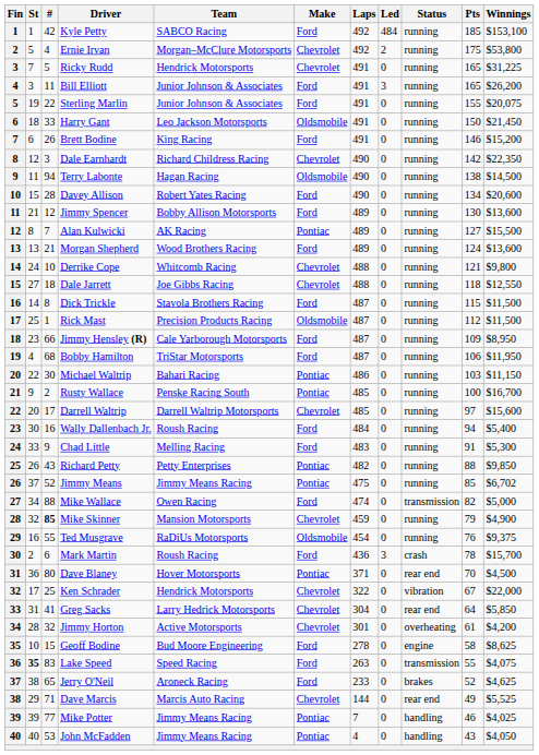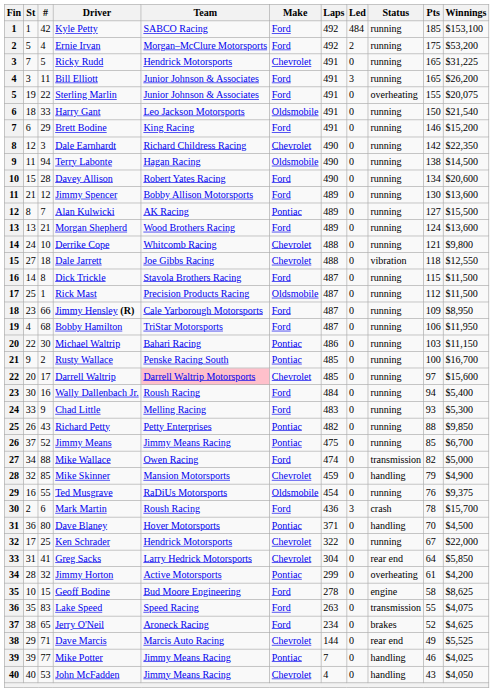Ernie Irvan | Make: Chevrolet -> Ford
Ernie Irvan | Winnings: $53,800 -> $53,200
Sterling Marlin | Status: running -> overheating
Harry Gant | Winnings: $21,450 -> $21,540
Brett Bodine | #: 26 -> 29
Dale Jarrett | Status: running -> vibration
Darrell Waltrip | Team: no background -> pink background
Chad Little | Pts: 91 -> 93
Jimmy Means | Winnings: $6,702 -> $6,700
Mike Skinner | #: bold -> normal
Mike Skinner | Status: running -> handling
Dave Blaney | Status: rear end -> handling
Ken Schrader | Status: vibration -> running
Jimmy Horton | Make: Chevrolet -> Pontiac
Jimmy Horton | Laps: 301 -> 299
Lake Speed | St: bold -> normal
Jerry O'Neil | Laps: 233 -> 234
John McFadden | Make: Pontiac -> Chevrolet
